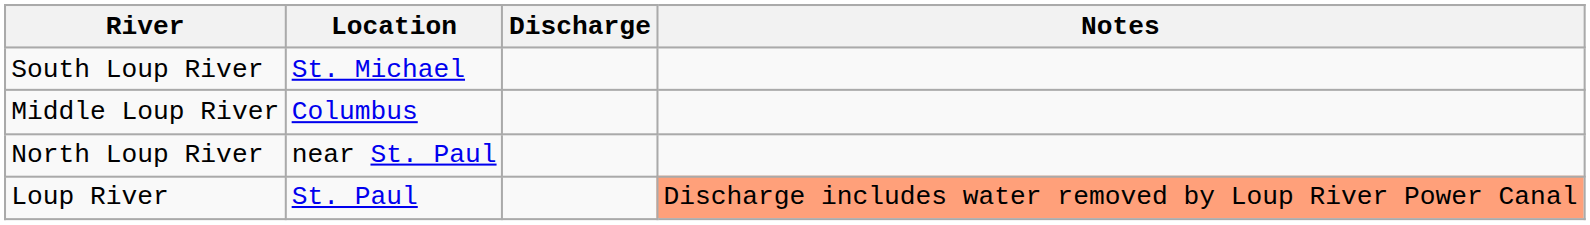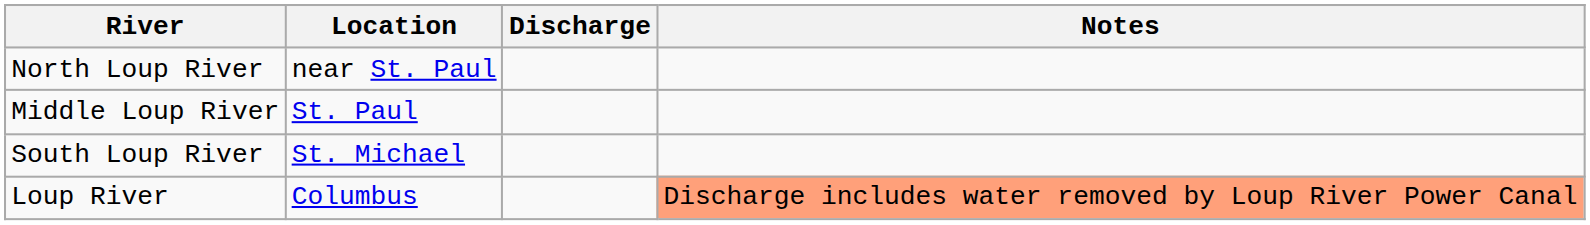rows swapped: South Loup River <-> North Loup River
Middle Loup River | Location: Columbus -> St. Paul
Loup River | Location: St. Paul -> Columbus
